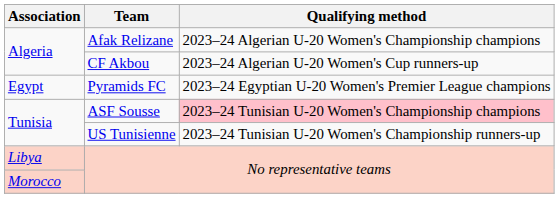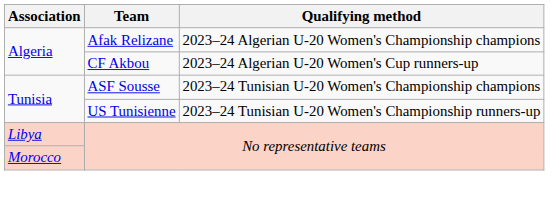- row: Egypt | Pyramids FC | 2023–24 Egyptian U-20 Women's Premier League champions
ASF Sousse | Qualifying method: pink background -> no background
